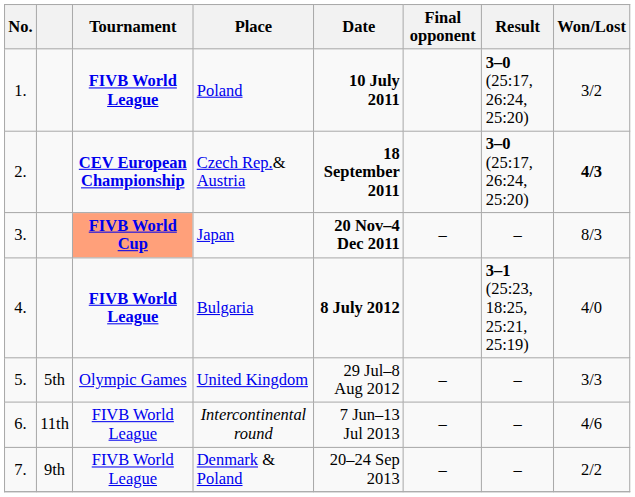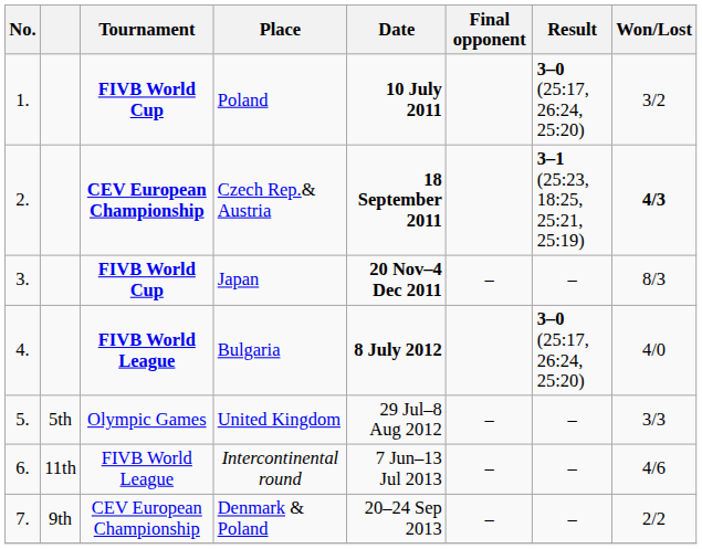Poland | Tournament: FIVB World League -> FIVB World Cup
Czech Rep.& Austria | Result: 3–0 (25:17, 26:24, 25:20) -> 3–1 (25:23, 18:25, 25:21, 25:19)
Japan | Tournament: lightsalmon background -> no background
Bulgaria | Result: 3–1 (25:23, 18:25, 25:21, 25:19) -> 3–0 (25:17, 26:24, 25:20)
Denmark & Poland | Tournament: FIVB World League -> CEV European Championship
